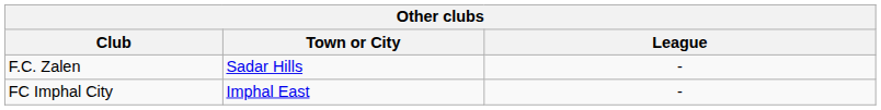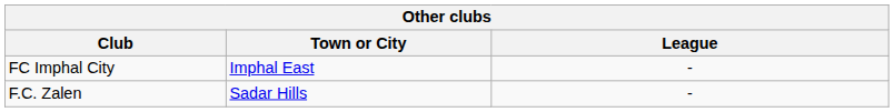rows swapped: FC Imphal City <-> F.C. Zalen
